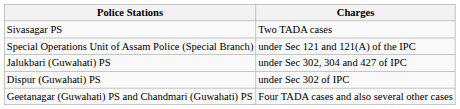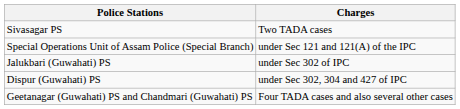Jalukbari (Guwahati) PS | Charges: under Sec 302, 304 and 427 of IPC -> under Sec 302 of IPC
Dispur (Guwahati) PS | Charges: under Sec 302 of IPC -> under Sec 302, 304 and 427 of IPC
